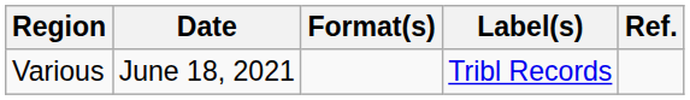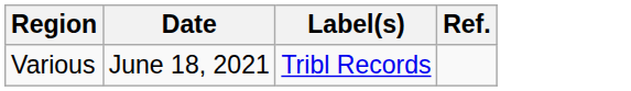- column: Format(s)
